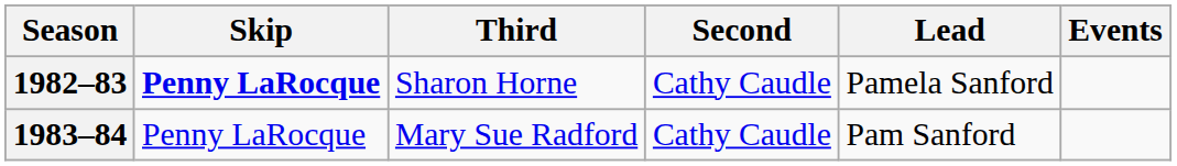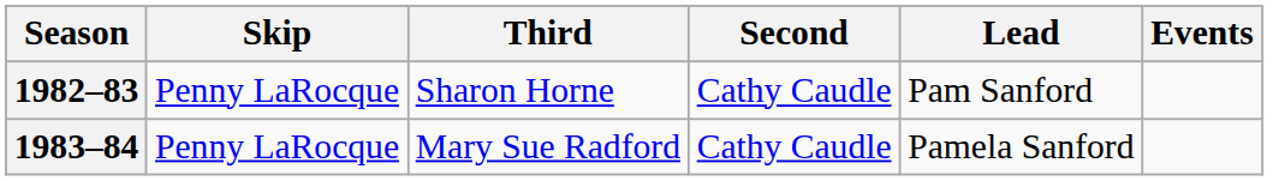1982–83 | Skip: bold -> normal
1982–83 | Lead: Pamela Sanford -> Pam Sanford
1983–84 | Lead: Pam Sanford -> Pamela Sanford
